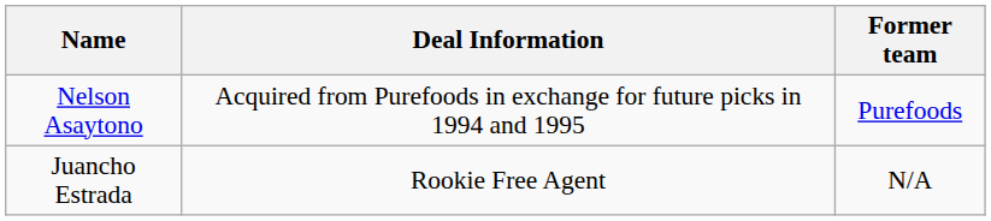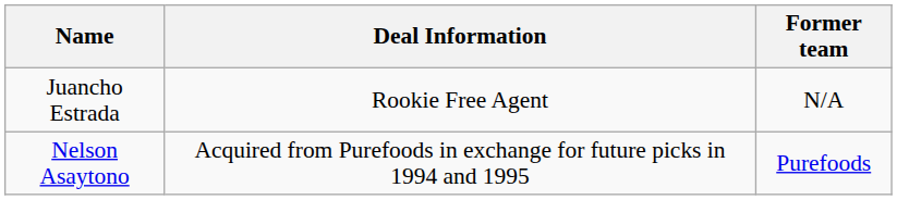rows swapped: Nelson Asaytono <-> Juancho Estrada
